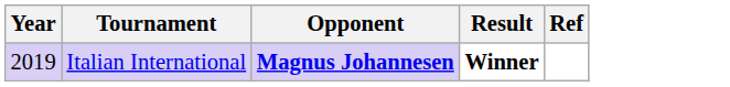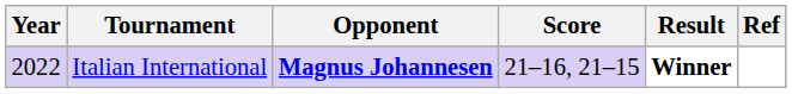+ column: Score | 21–16, 21–15
Italian International | Year: 2019 -> 2022
